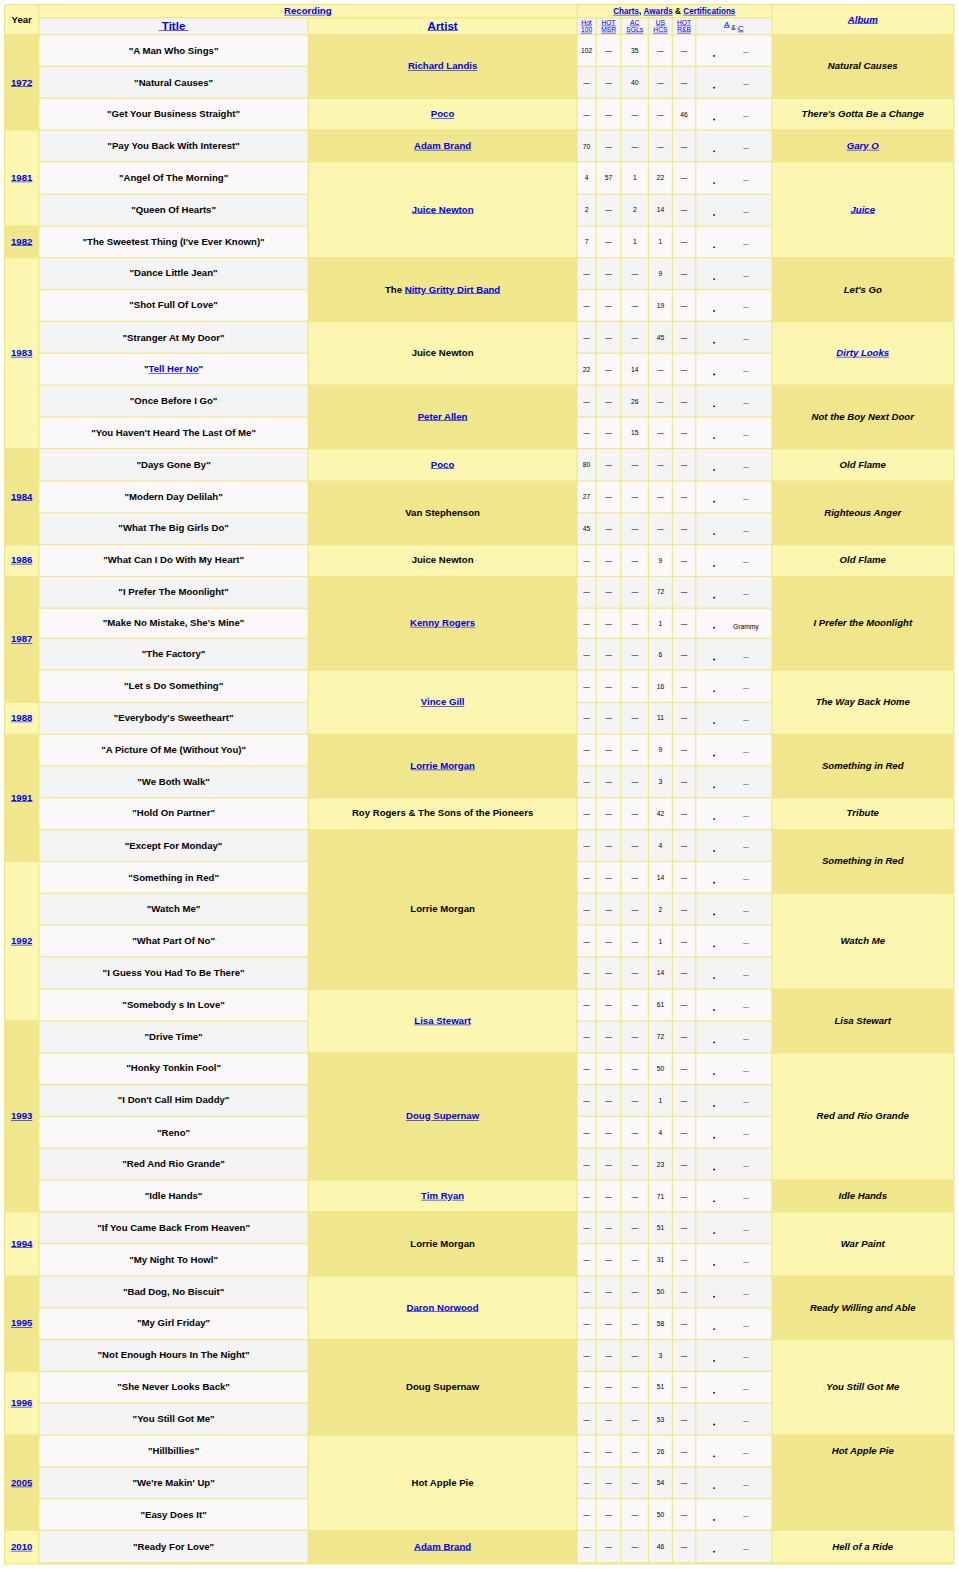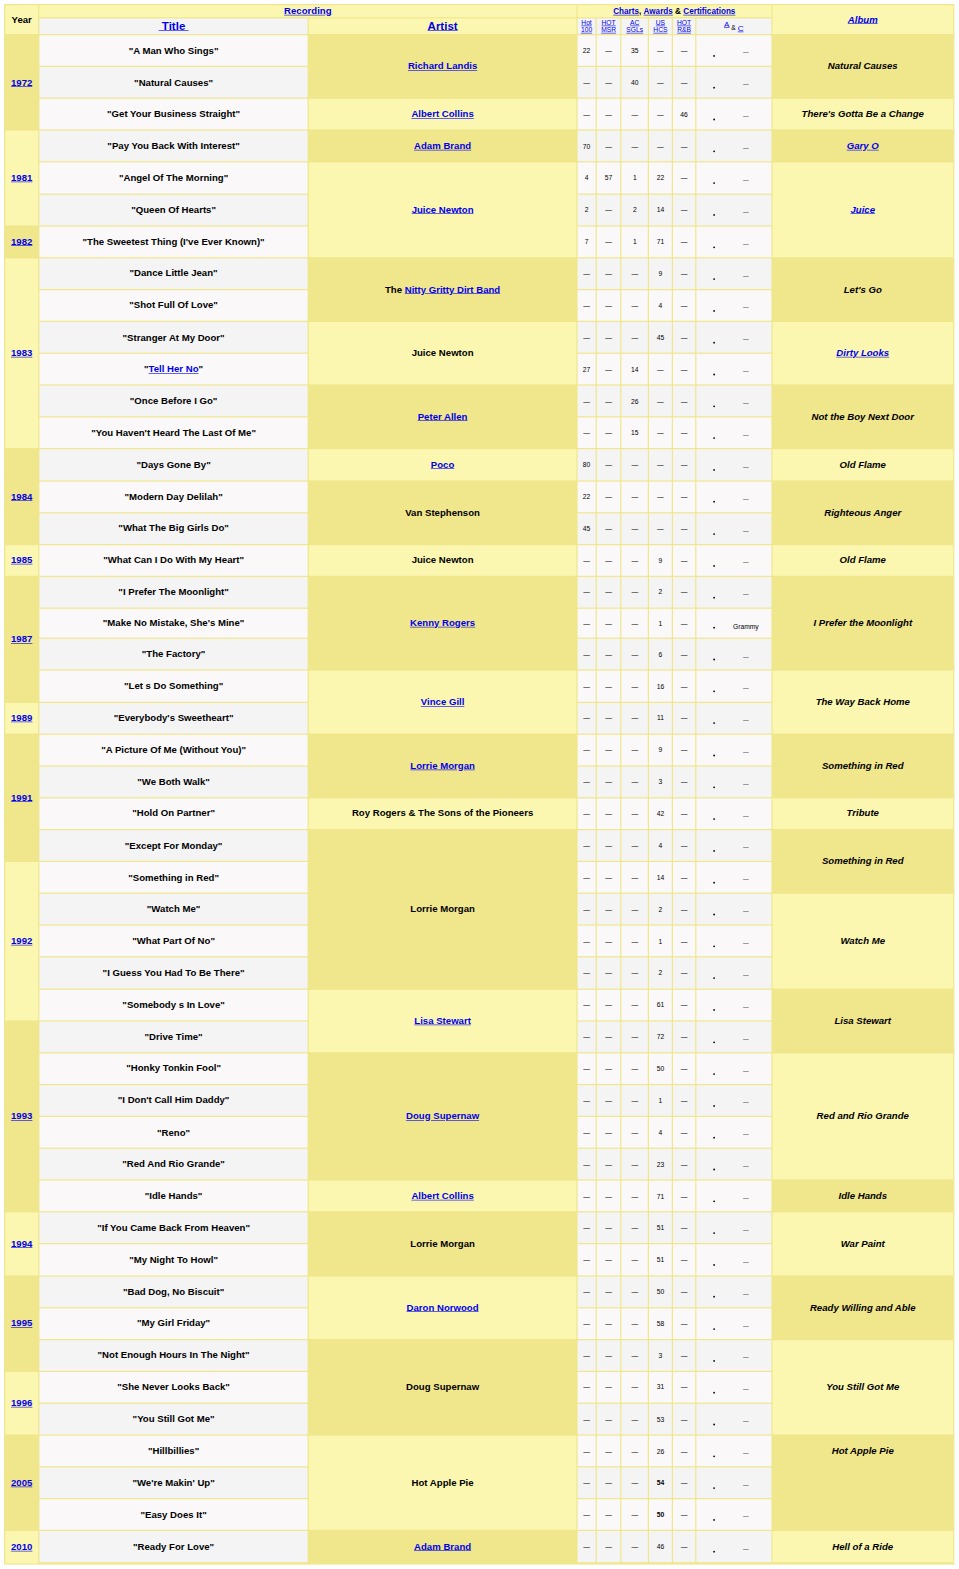"A Man Who Sings" | Charts, Awards & Certifications / Hot 100: 102 -> 22
"Get Your Business Straight" | Recording / Artist: Poco -> Albert Collins
"The Sweetest Thing (I've Ever Known)" | Charts, Awards & Certifications / US HCS: 1 -> 71
"Shot Full Of Love" | Charts, Awards & Certifications / US HCS: 19 -> 4
"Tell Her No" | Charts, Awards & Certifications / Hot 100: 22 -> 27
"Modern Day Delilah" | Charts, Awards & Certifications / Hot 100: 27 -> 22
"What Can I Do With My Heart" | Year: 1986 -> 1985
"I Prefer The Moonlight" | Charts, Awards & Certifications / US HCS: 72 -> 2
"Everybody's Sweetheart" | Year: 1988 -> 1989
"I Guess You Had To Be There" | Charts, Awards & Certifications / US HCS: 14 -> 2
"Idle Hands" | Recording / Artist: Tim Ryan -> Albert Collins
"My Night To Howl" | Charts, Awards & Certifications / US HCS: 31 -> 51
"She Never Looks Back" | Charts, Awards & Certifications / US HCS: 51 -> 31
"We're Makin' Up" | Charts, Awards & Certifications / US HCS: normal -> bold
"Easy Does It" | Charts, Awards & Certifications / US HCS: normal -> bold
